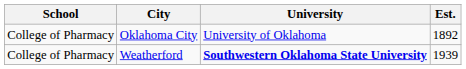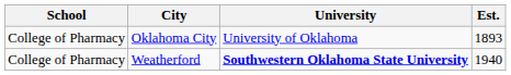Oklahoma City | Est.: 1892 -> 1893
Weatherford | Est.: 1939 -> 1940
